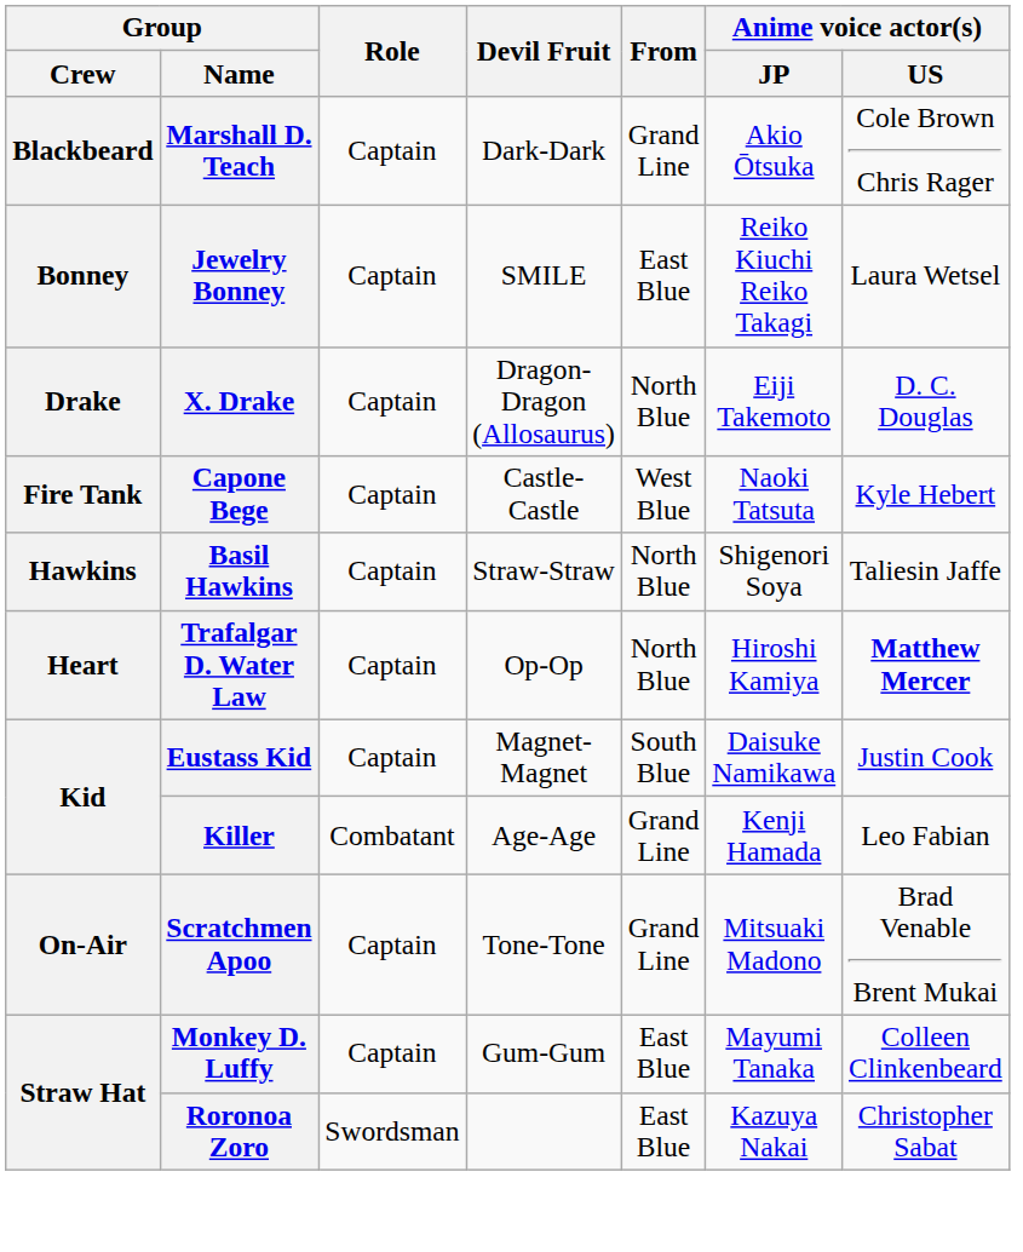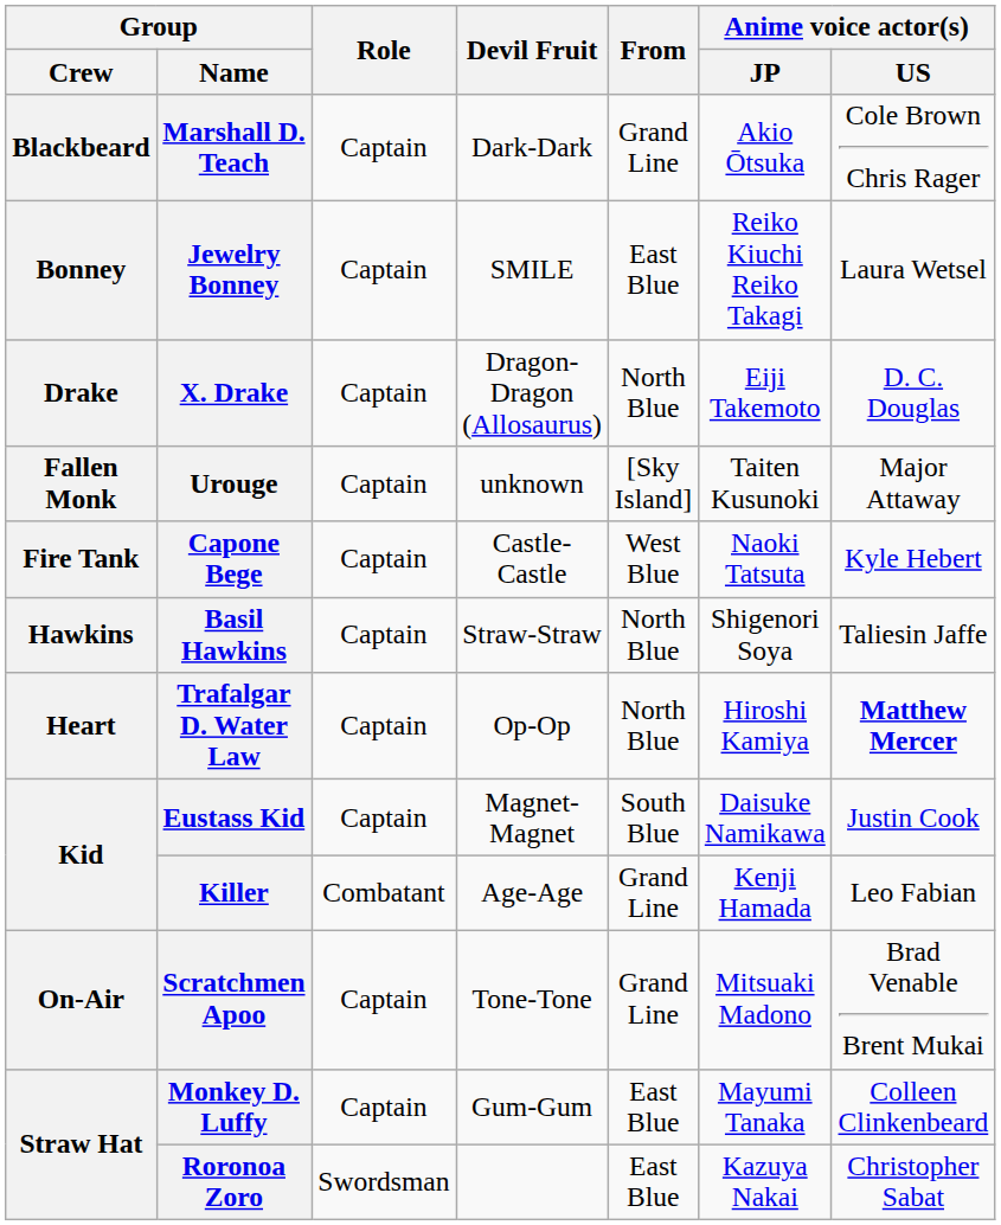+ row: Fallen Monk | Urouge | Captain | unknown | [Sky Island] | Taiten Kusunoki | Major Attaway
